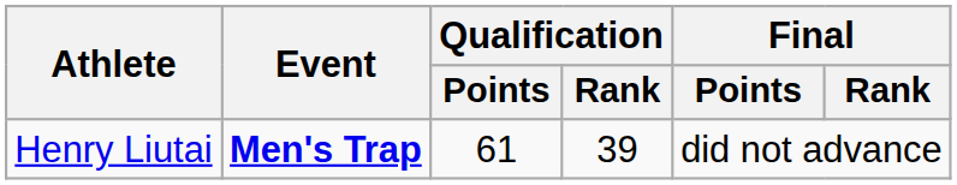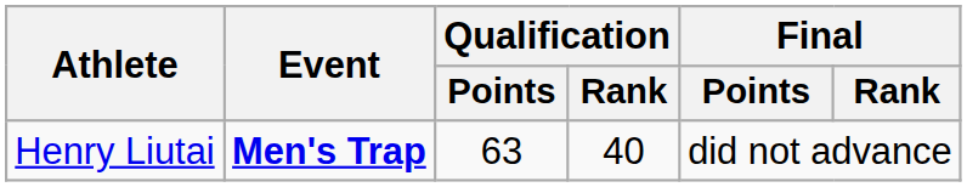Henry Liutai | Qualification / Points: 61 -> 63
Henry Liutai | Qualification / Rank: 39 -> 40
